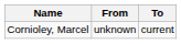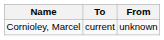columns swapped: From <-> To
